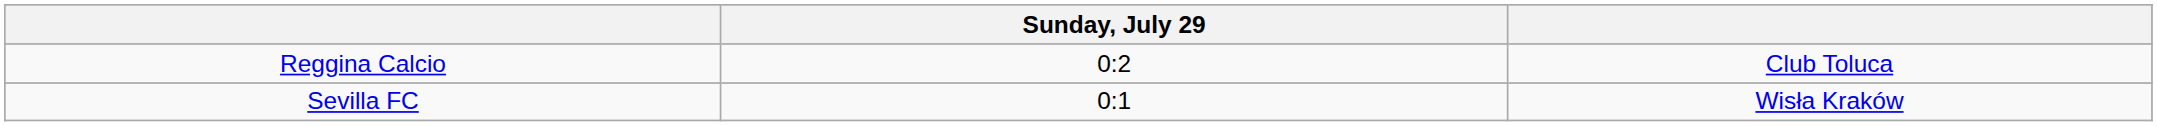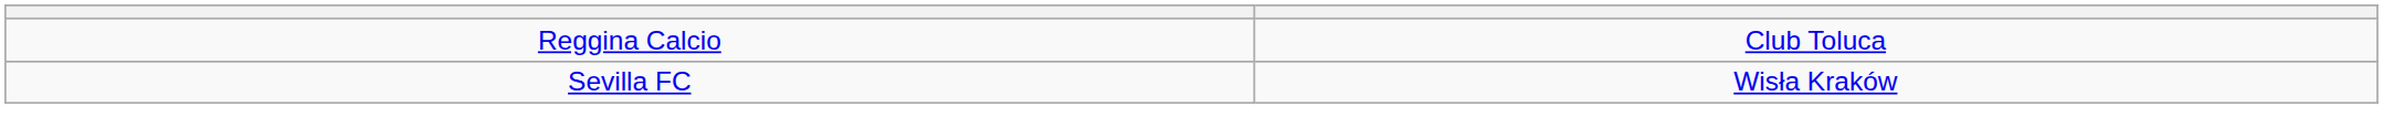- column: Sunday, July 29 | 0:2 | 0:1
